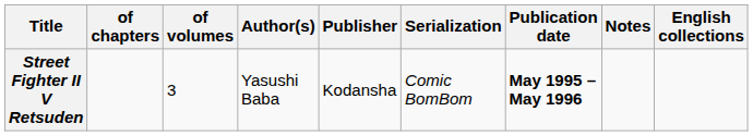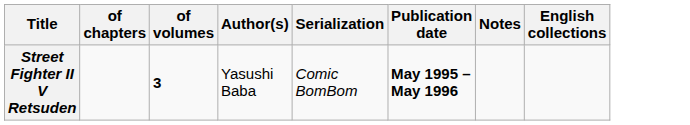- column: Publisher | Kodansha
Street Fighter II V Retsuden | of volumes: normal -> bold
